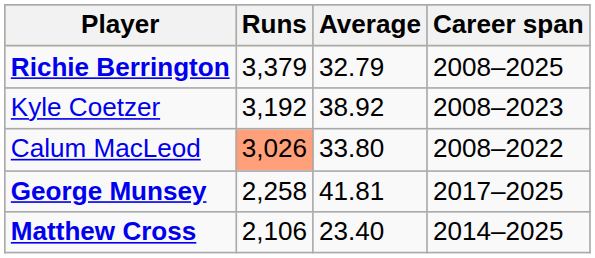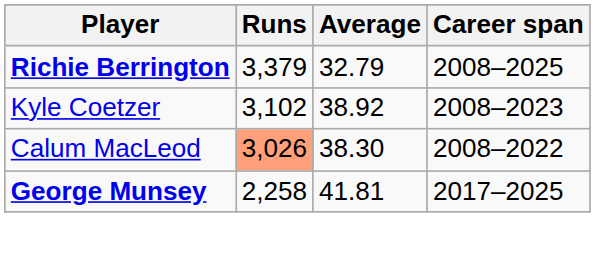Kyle Coetzer | Runs: 3,192 -> 3,102
Calum MacLeod | Average: 33.80 -> 38.30
- row: Matthew Cross | 2,106 | 23.40 | 2014–2025
